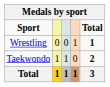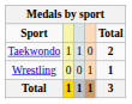rows swapped: Taekwondo <-> Wrestling
